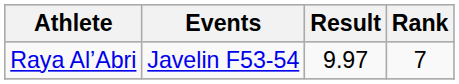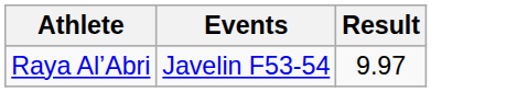- column: Rank | 7
